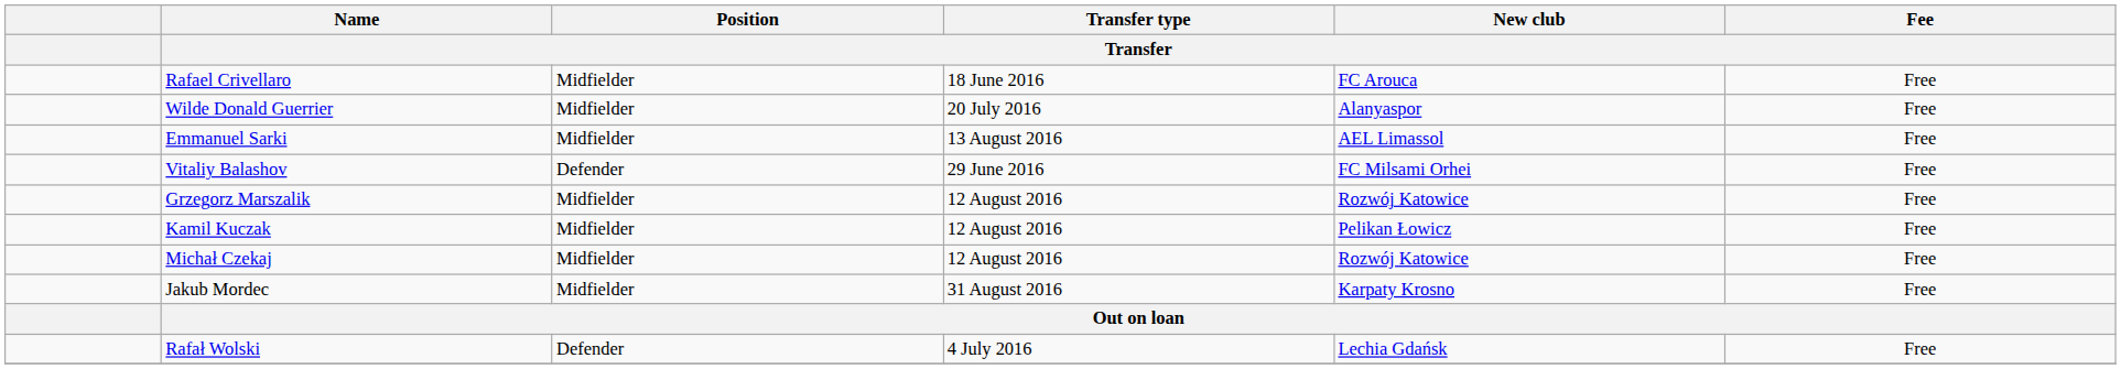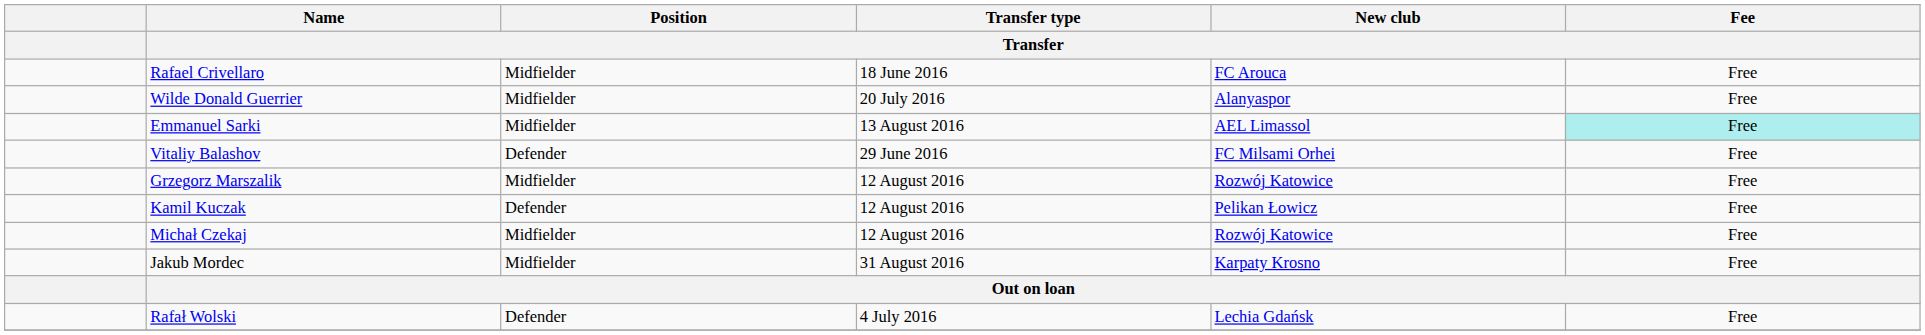Emmanuel Sarki | Fee / Transfer: no background -> paleturquoise background
Kamil Kuczak | Position / Transfer: Midfielder -> Defender
